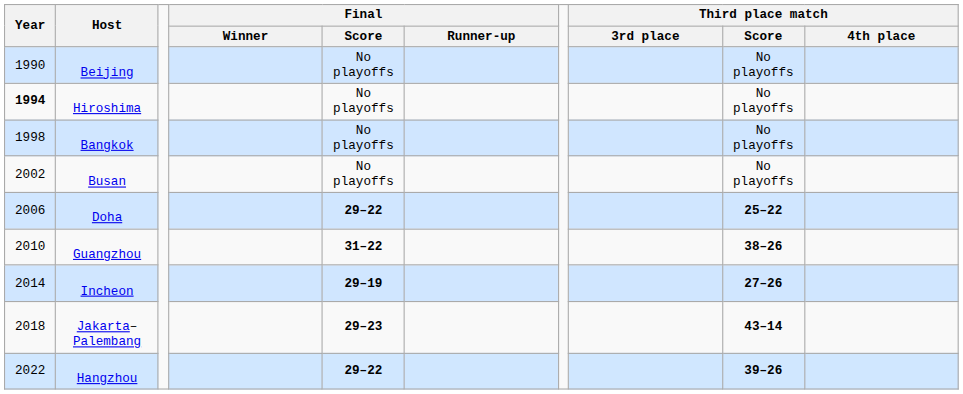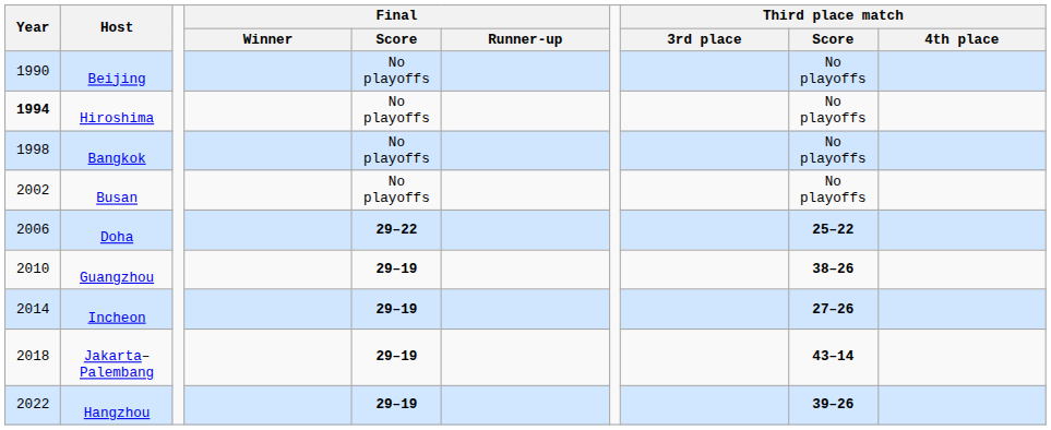Guangzhou | Final / Score: 31–22 -> 29–19
Jakarta–Palembang | Final / Score: 29–23 -> 29–19
Hangzhou | Final / Score: 29–22 -> 29–19
